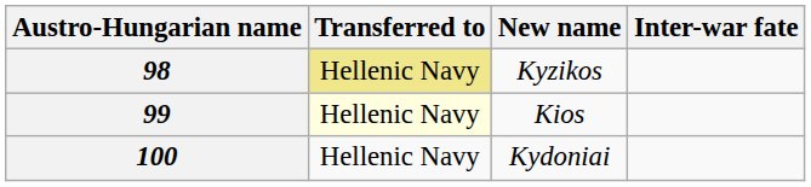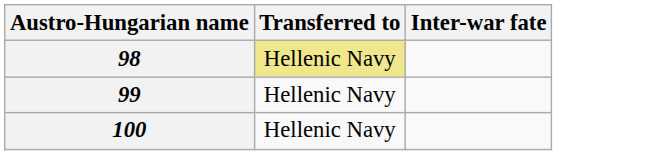- column: New name | Kyzikos | Kios | Kydoniai
99 | Transferred to: lightyellow background -> no background
